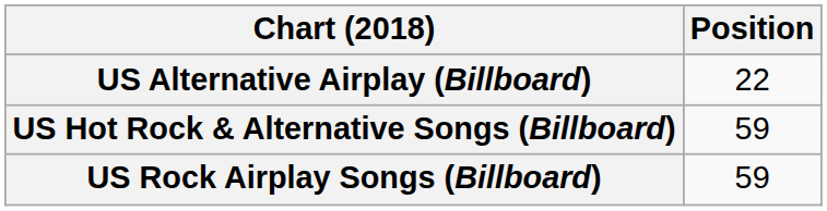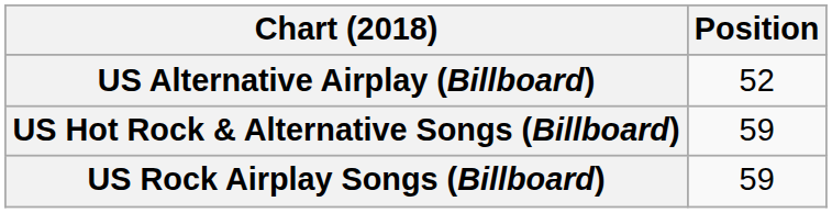US Alternative Airplay (Billboard) | Position: 22 -> 52
